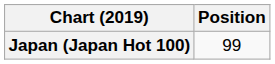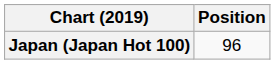Japan (Japan Hot 100) | Position: 99 -> 96
